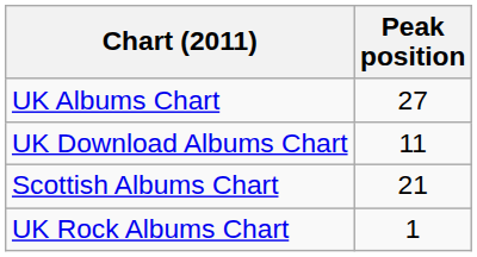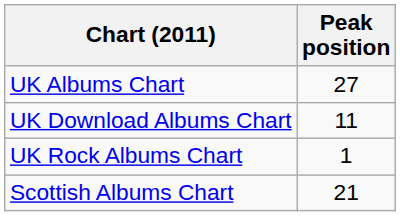rows swapped: UK Rock Albums Chart <-> Scottish Albums Chart
